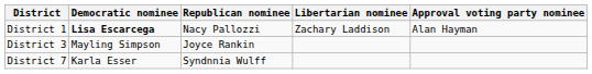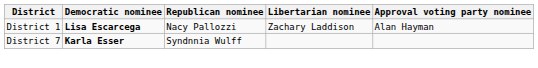- row: District 3 | Mayling Simpson | Joyce Rankin
District 7 | Democratic nominee: normal -> bold
